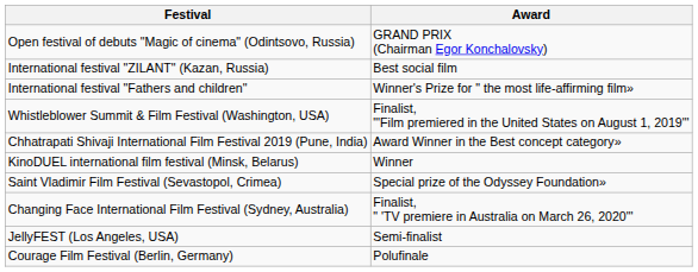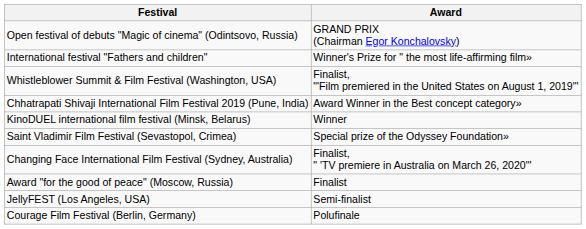- row: International festival "ZILANT" (Kazan, Russia) | Best social film
+ row: Award "for the good of peace" (Moscow, Russia) | Finalist
